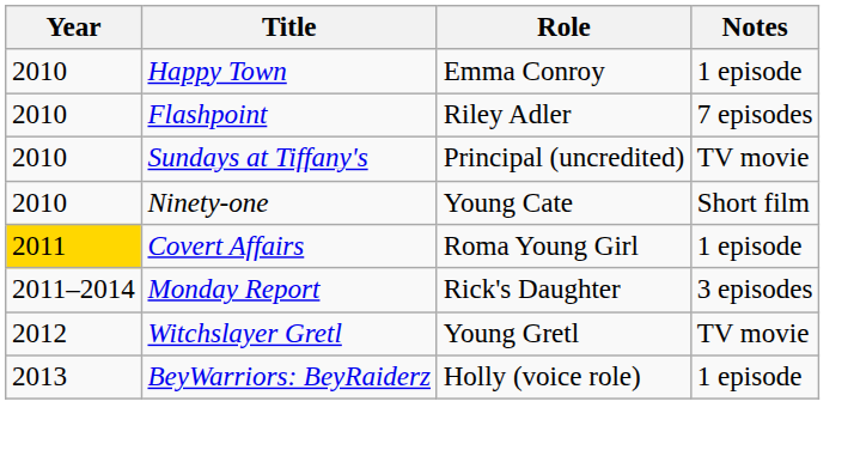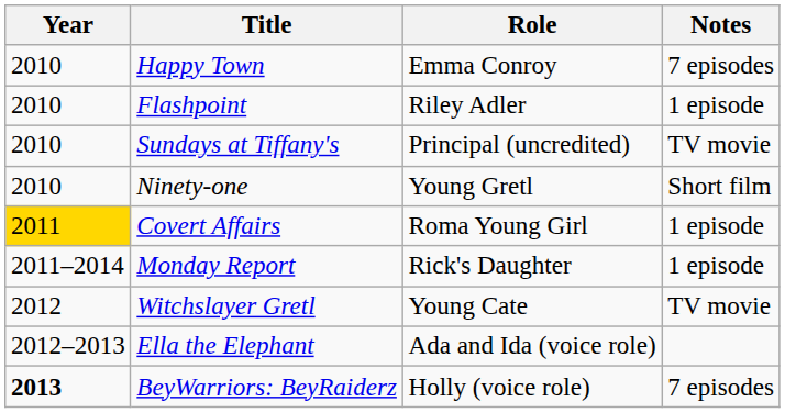Happy Town | Notes: 1 episode -> 7 episodes
Flashpoint | Notes: 7 episodes -> 1 episode
Ninety-one | Role: Young Cate -> Young Gretl
Monday Report | Notes: 3 episodes -> 1 episode
Witchslayer Gretl | Role: Young Gretl -> Young Cate
+ row: 2012–2013 | Ella the Elephant | Ada and Ida (voice role)
BeyWarriors: BeyRaiderz | Year: normal -> bold
BeyWarriors: BeyRaiderz | Notes: 1 episode -> 7 episodes
